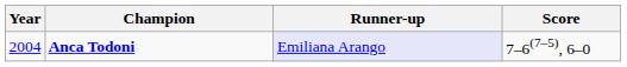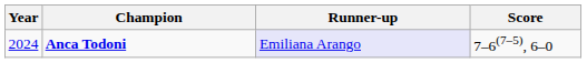Anca Todoni | Year: 2004 -> 2024
